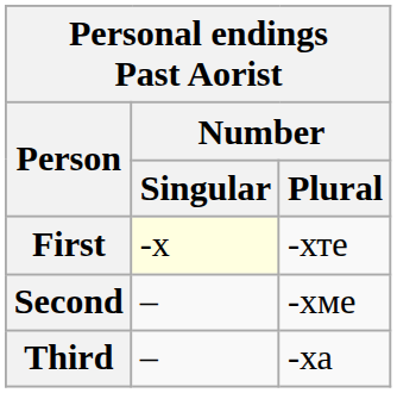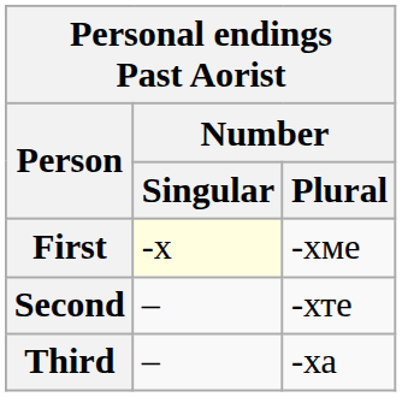First | Number / Plural: -хте -> -хме
Second | Number / Plural: -хме -> -хте
